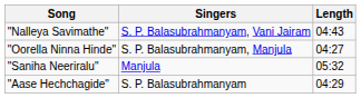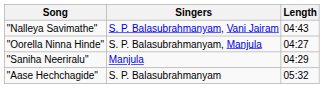"Saniha Neeriralu" | Length: 05:32 -> 04:29
"Aase Hechchagide" | Length: 04:29 -> 05:32
